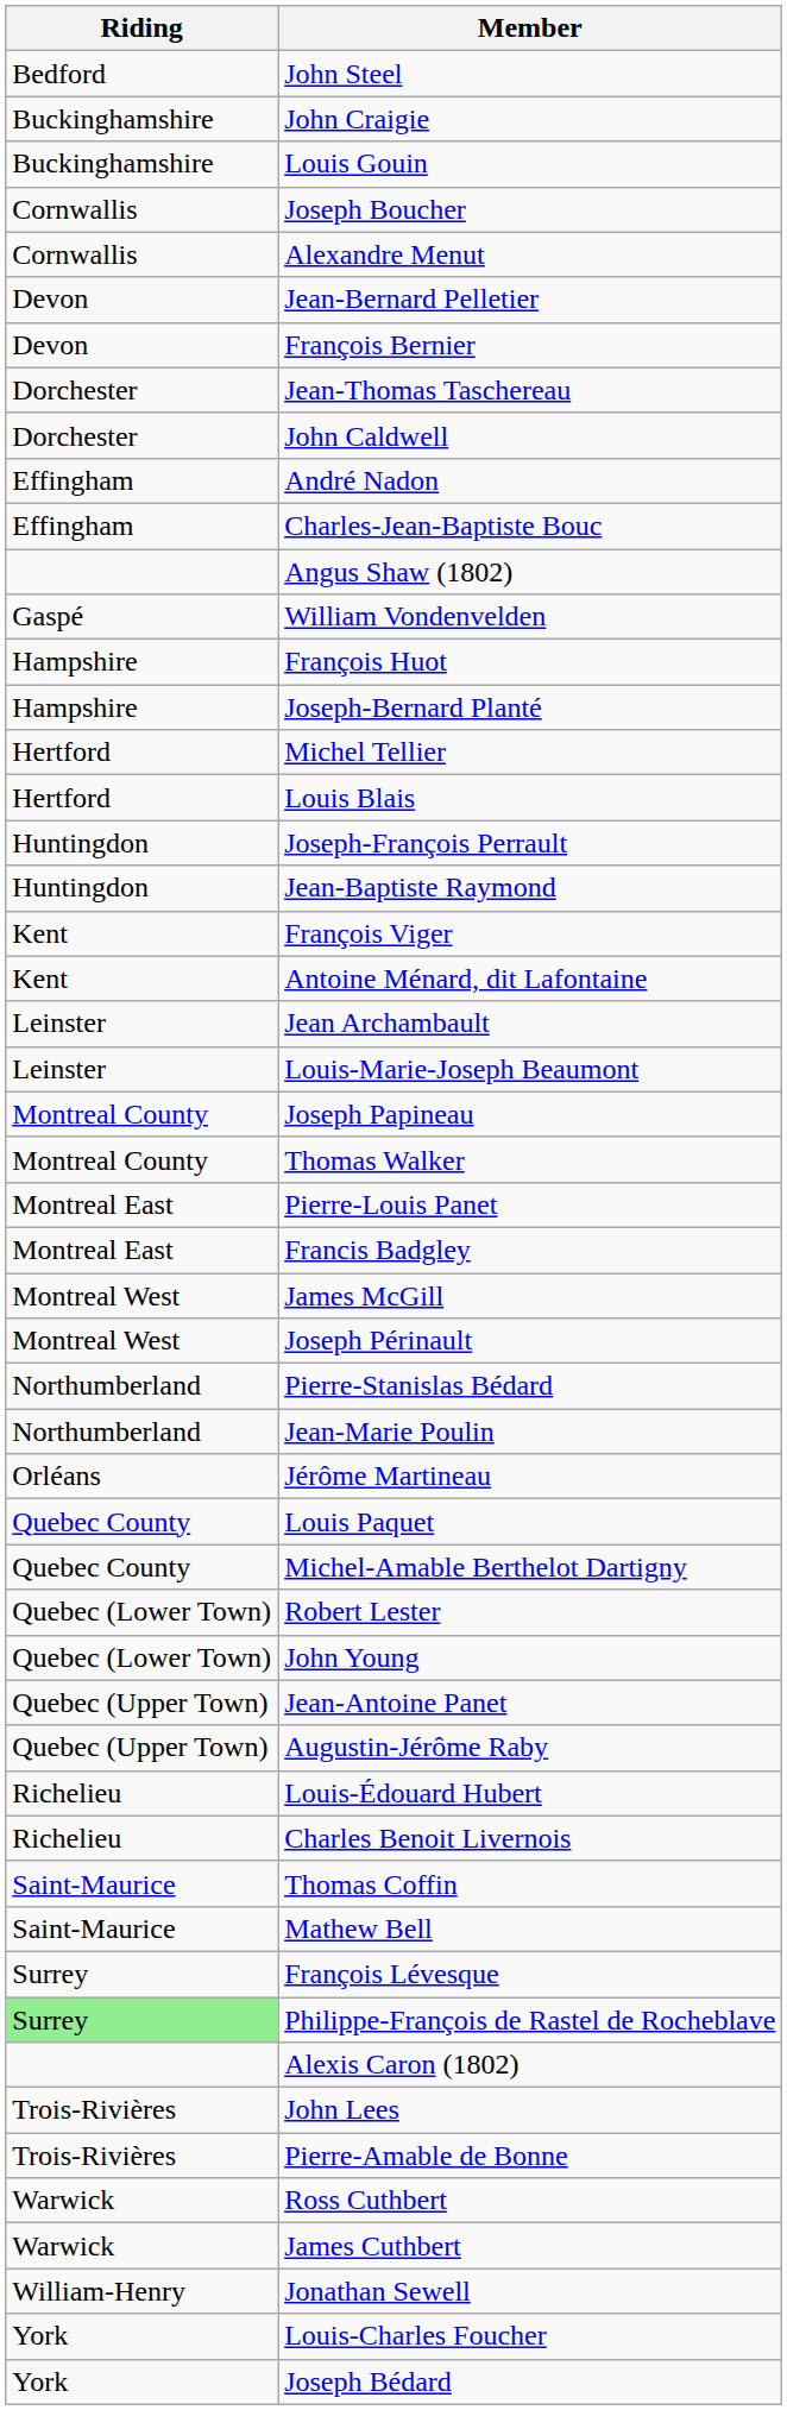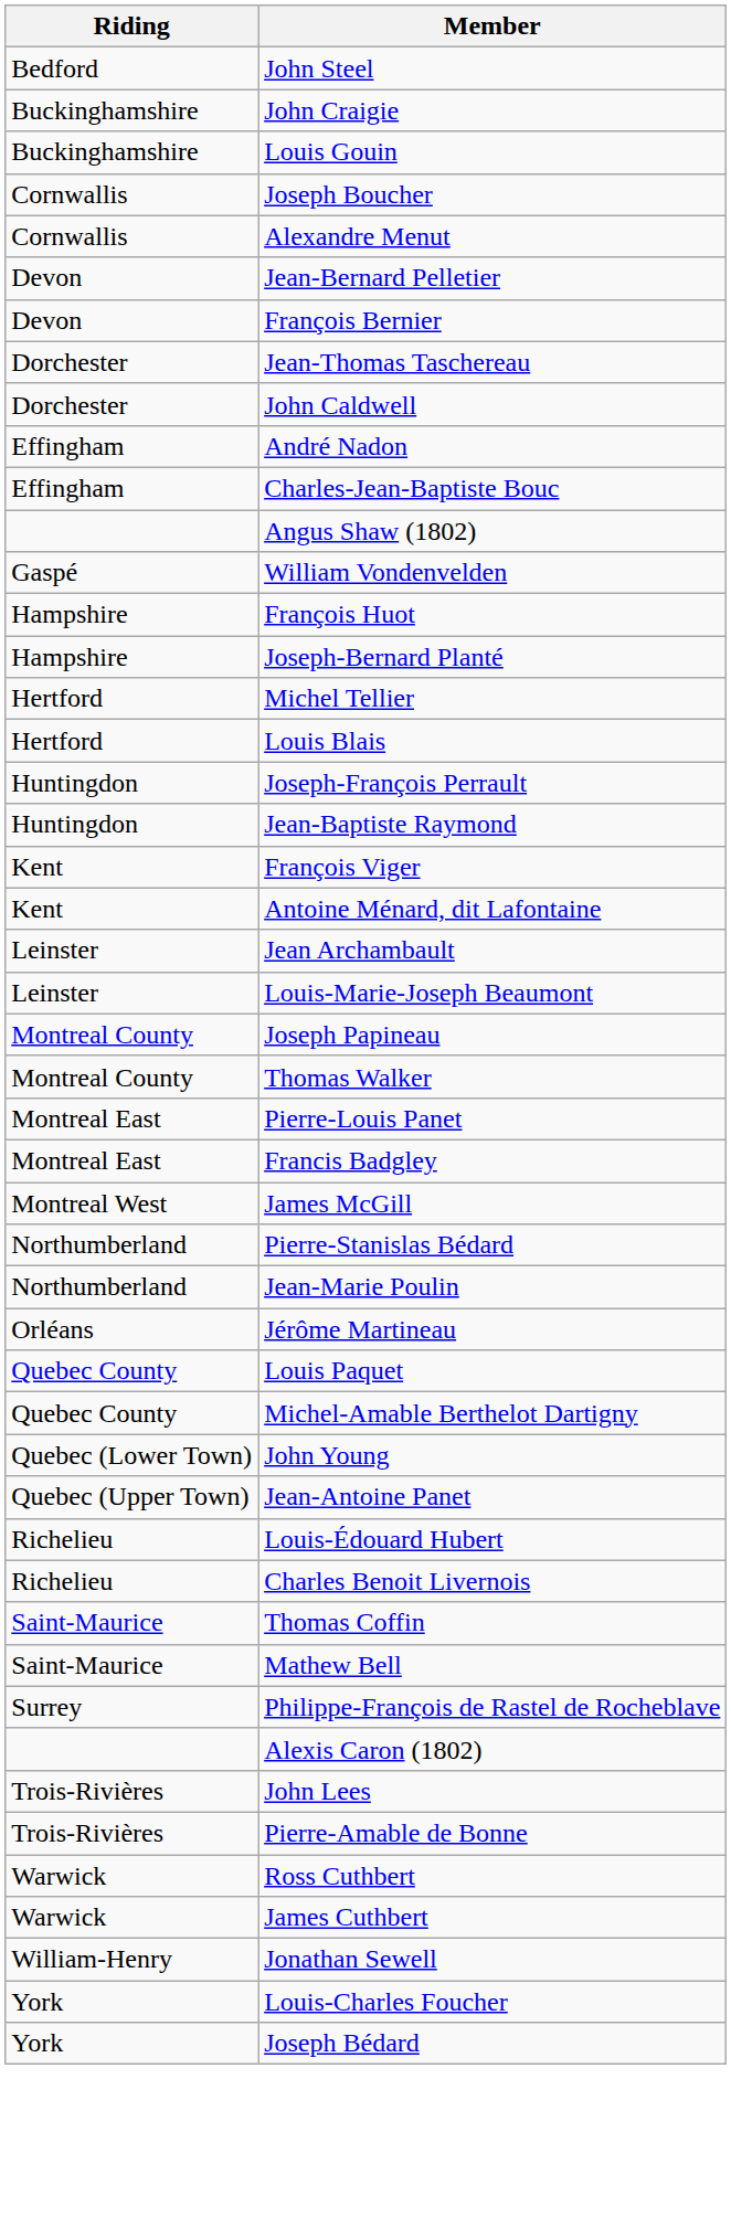- row: Montreal West | Joseph Périnault
- row: Quebec (Lower Town) | Robert Lester
- row: Quebec (Upper Town) | Augustin-Jérôme Raby
- row: Surrey | François Lévesque
Philippe-François de Rastel de Rocheblave | Riding: lightgreen background -> no background
